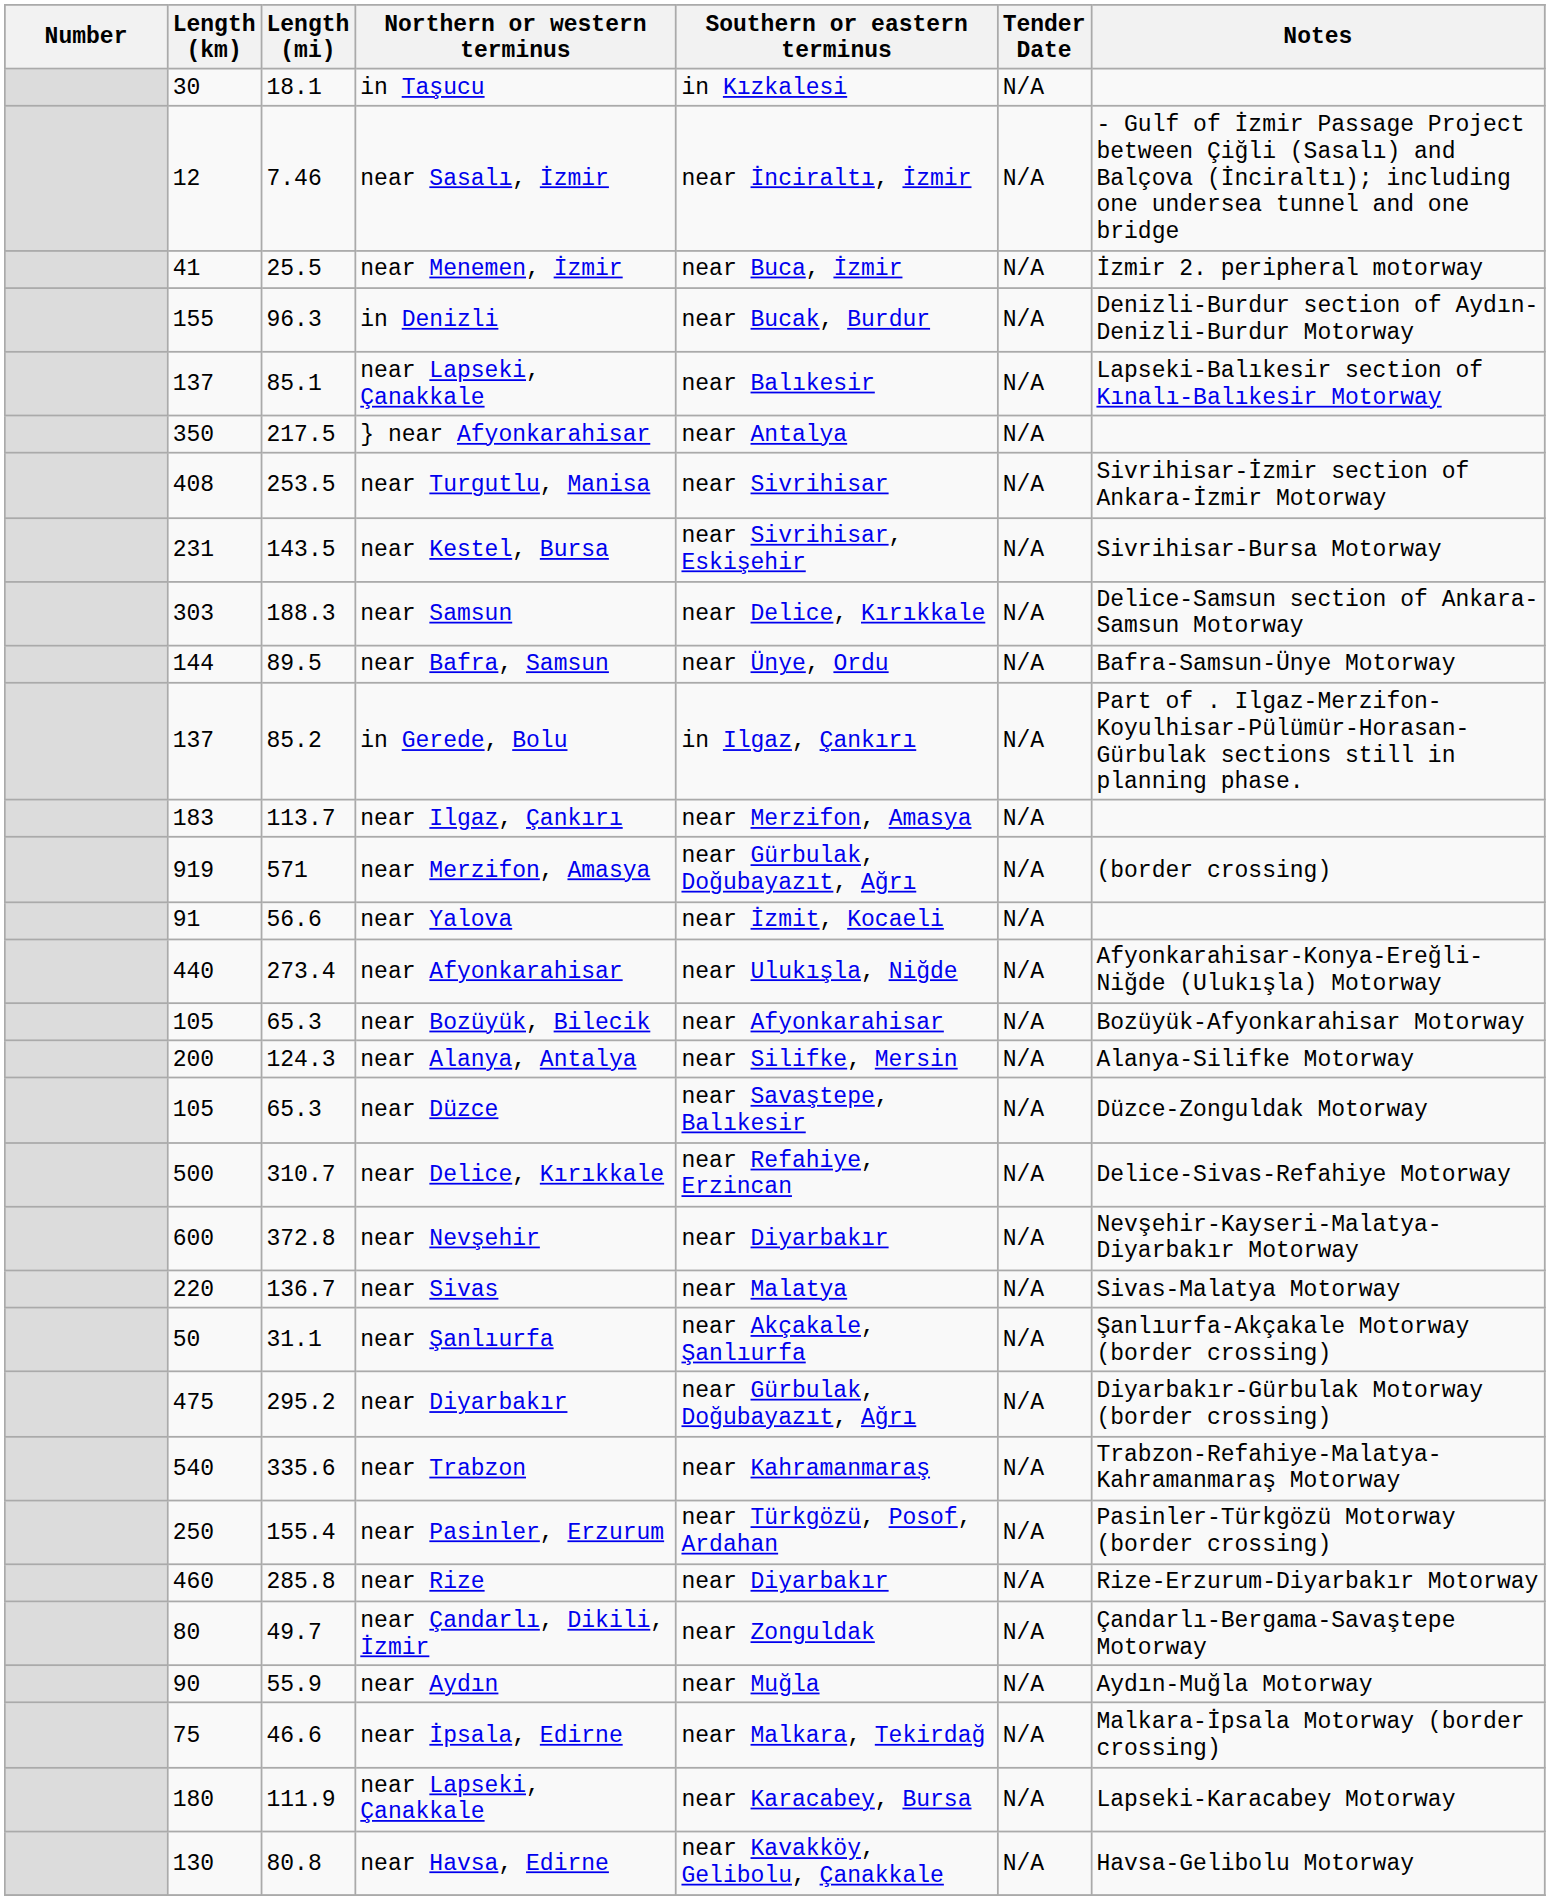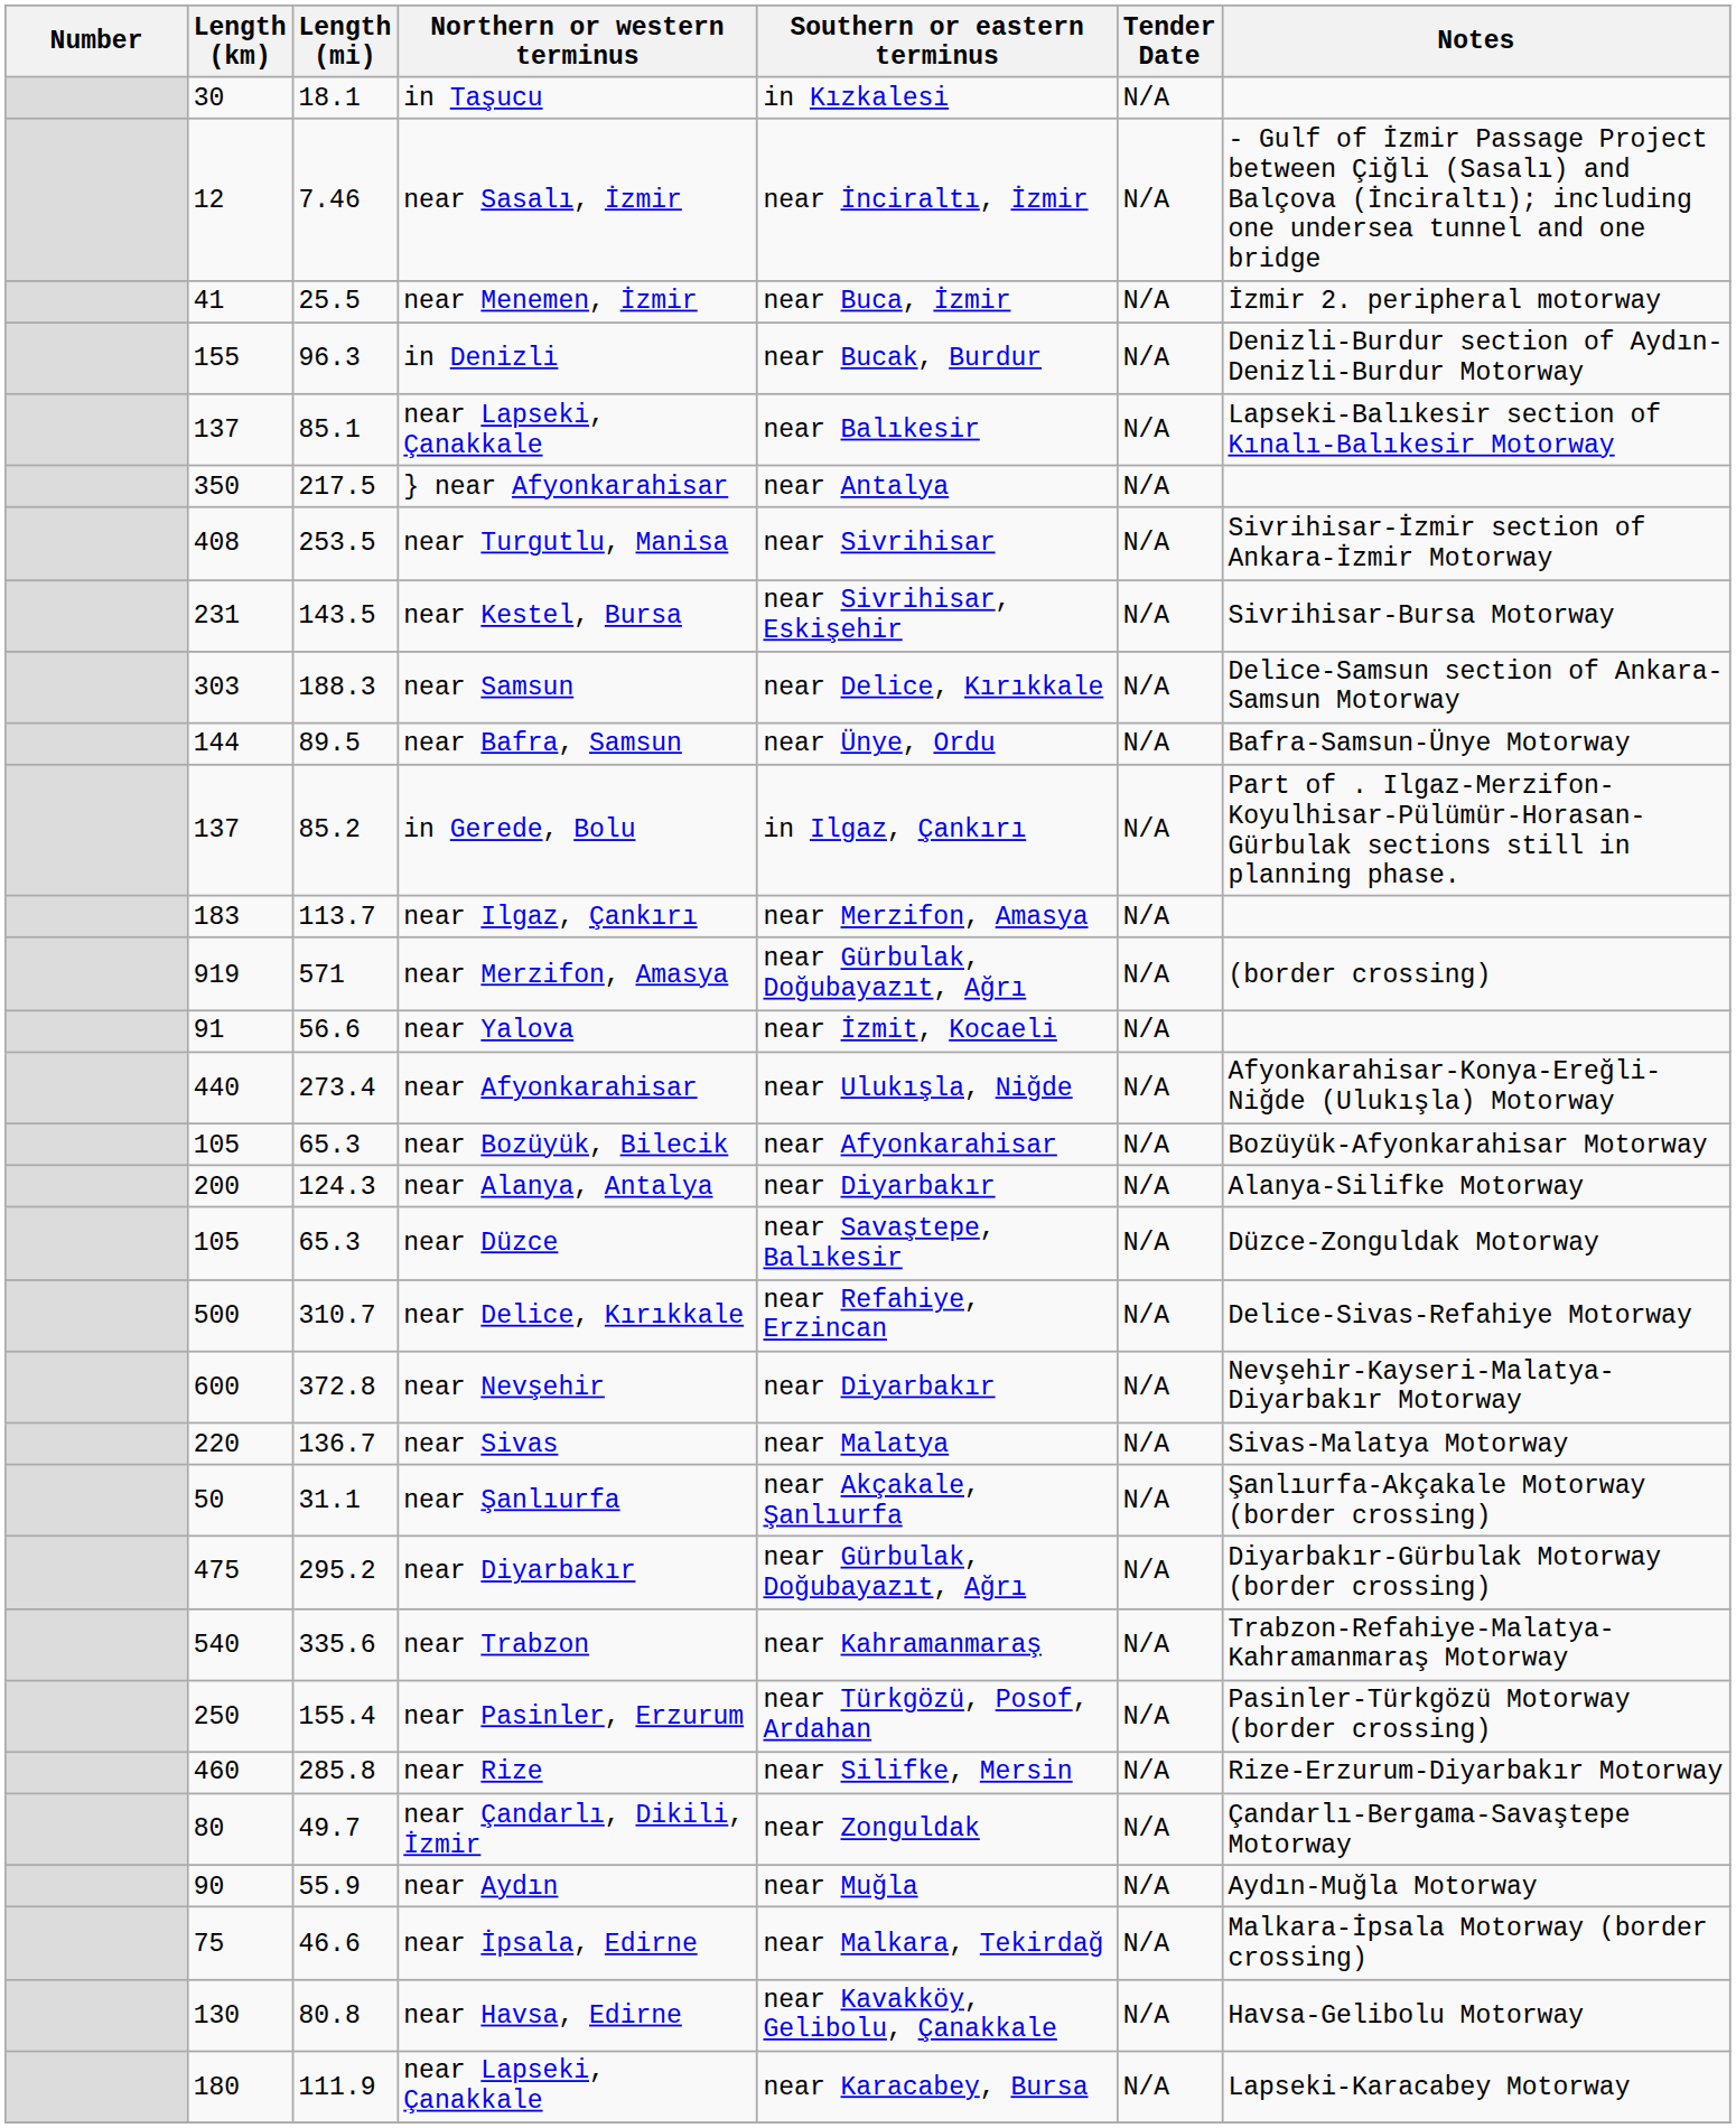near Alanya, Antalya | Southern or eastern terminus: near Silifke, Mersin -> near Diyarbakır
near Rize | Southern or eastern terminus: near Diyarbakır -> near Silifke, Mersin
rows swapped: near Havsa, Edirne <-> 111.9 / near Lapseki, Çanakkale
